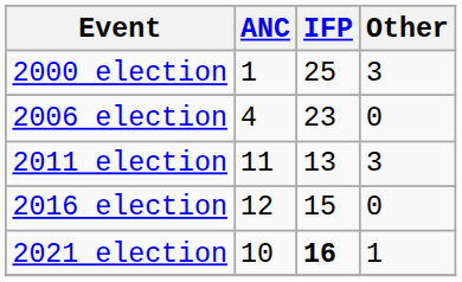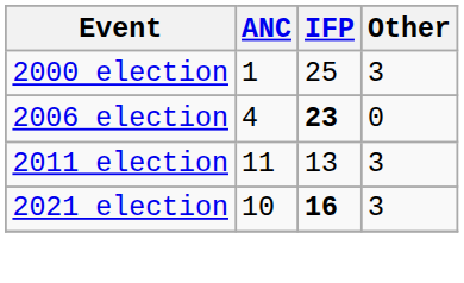2006 election | IFP: normal -> bold
- row: 2016 election | 12 | 15 | 0
2021 election | Other: 1 -> 3
